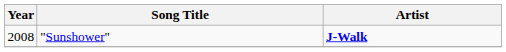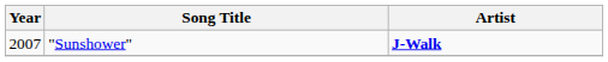"Sunshower" | Year: 2008 -> 2007
